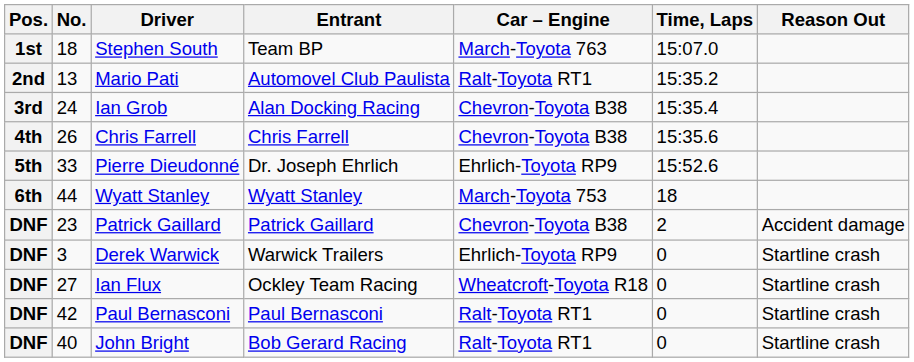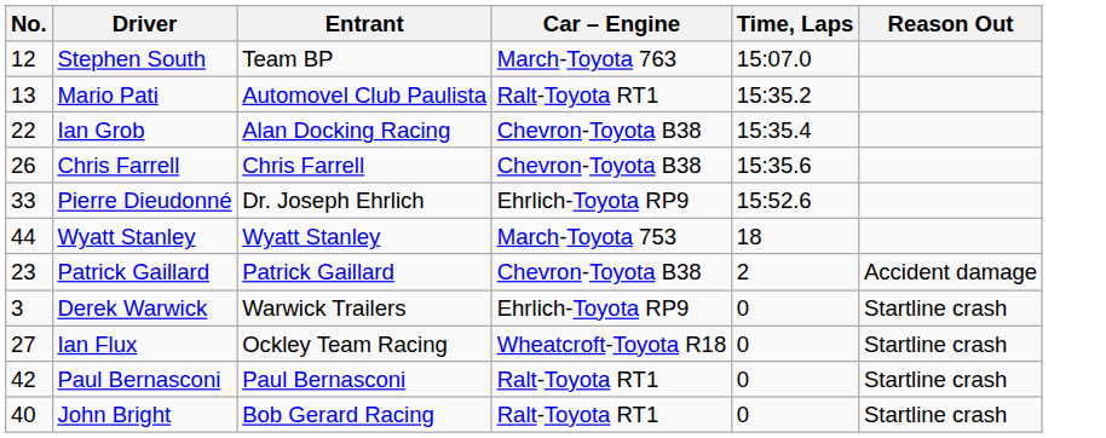- column: Pos. | 1st | 2nd | 3rd | 4th | 5th | 6th | DNF | DNF | DNF | DNF | DNF
Stephen South | No.: 18 -> 12
Ian Grob | No.: 24 -> 22
